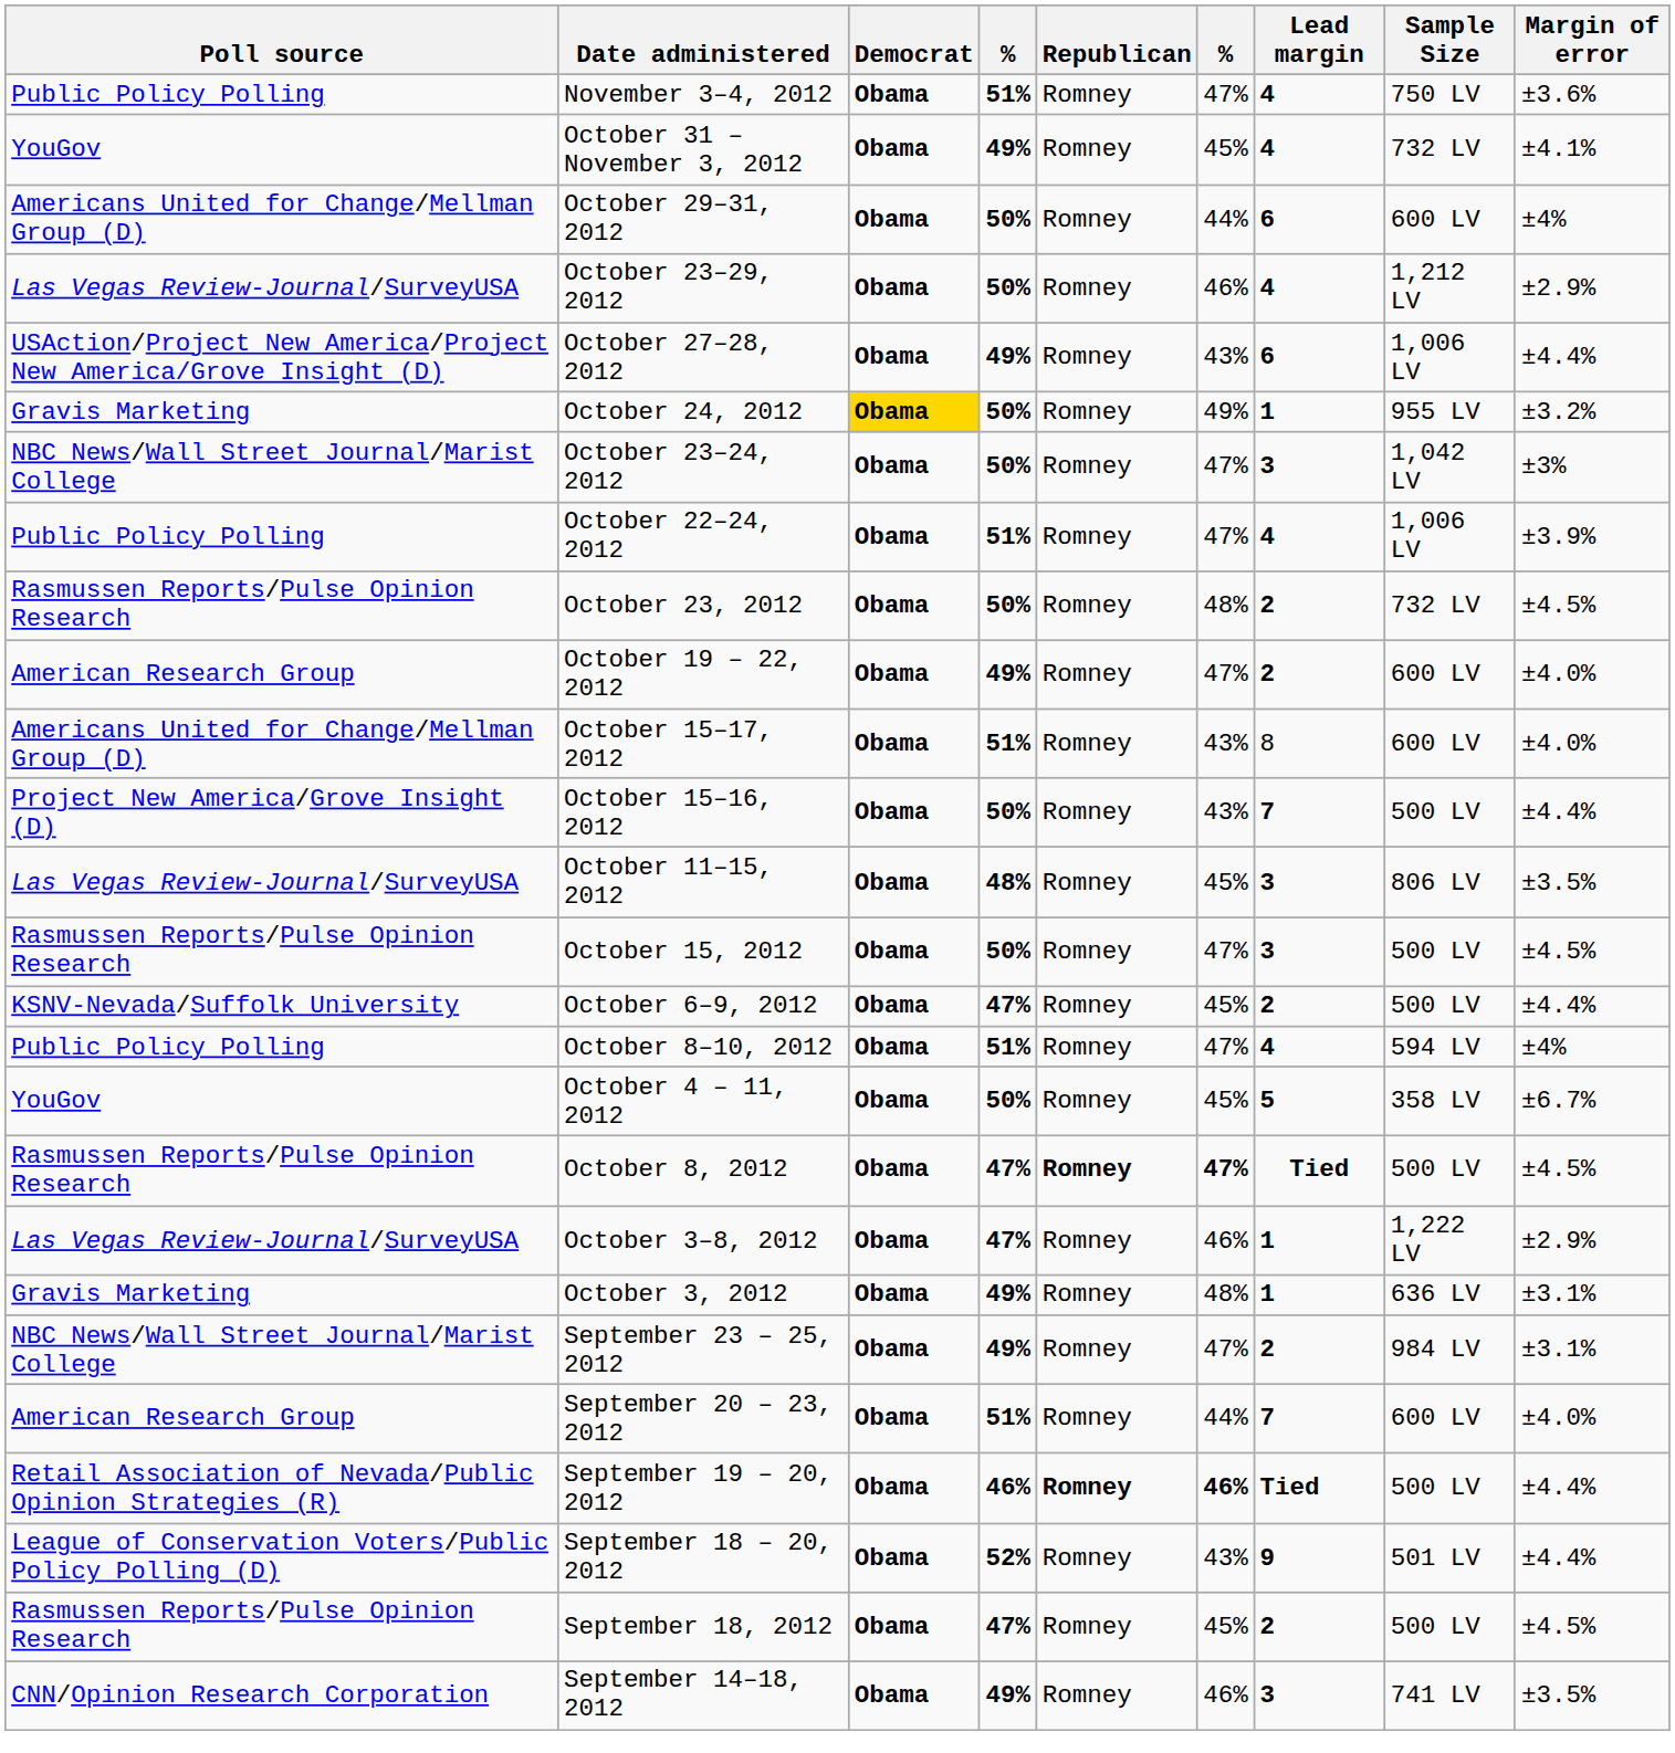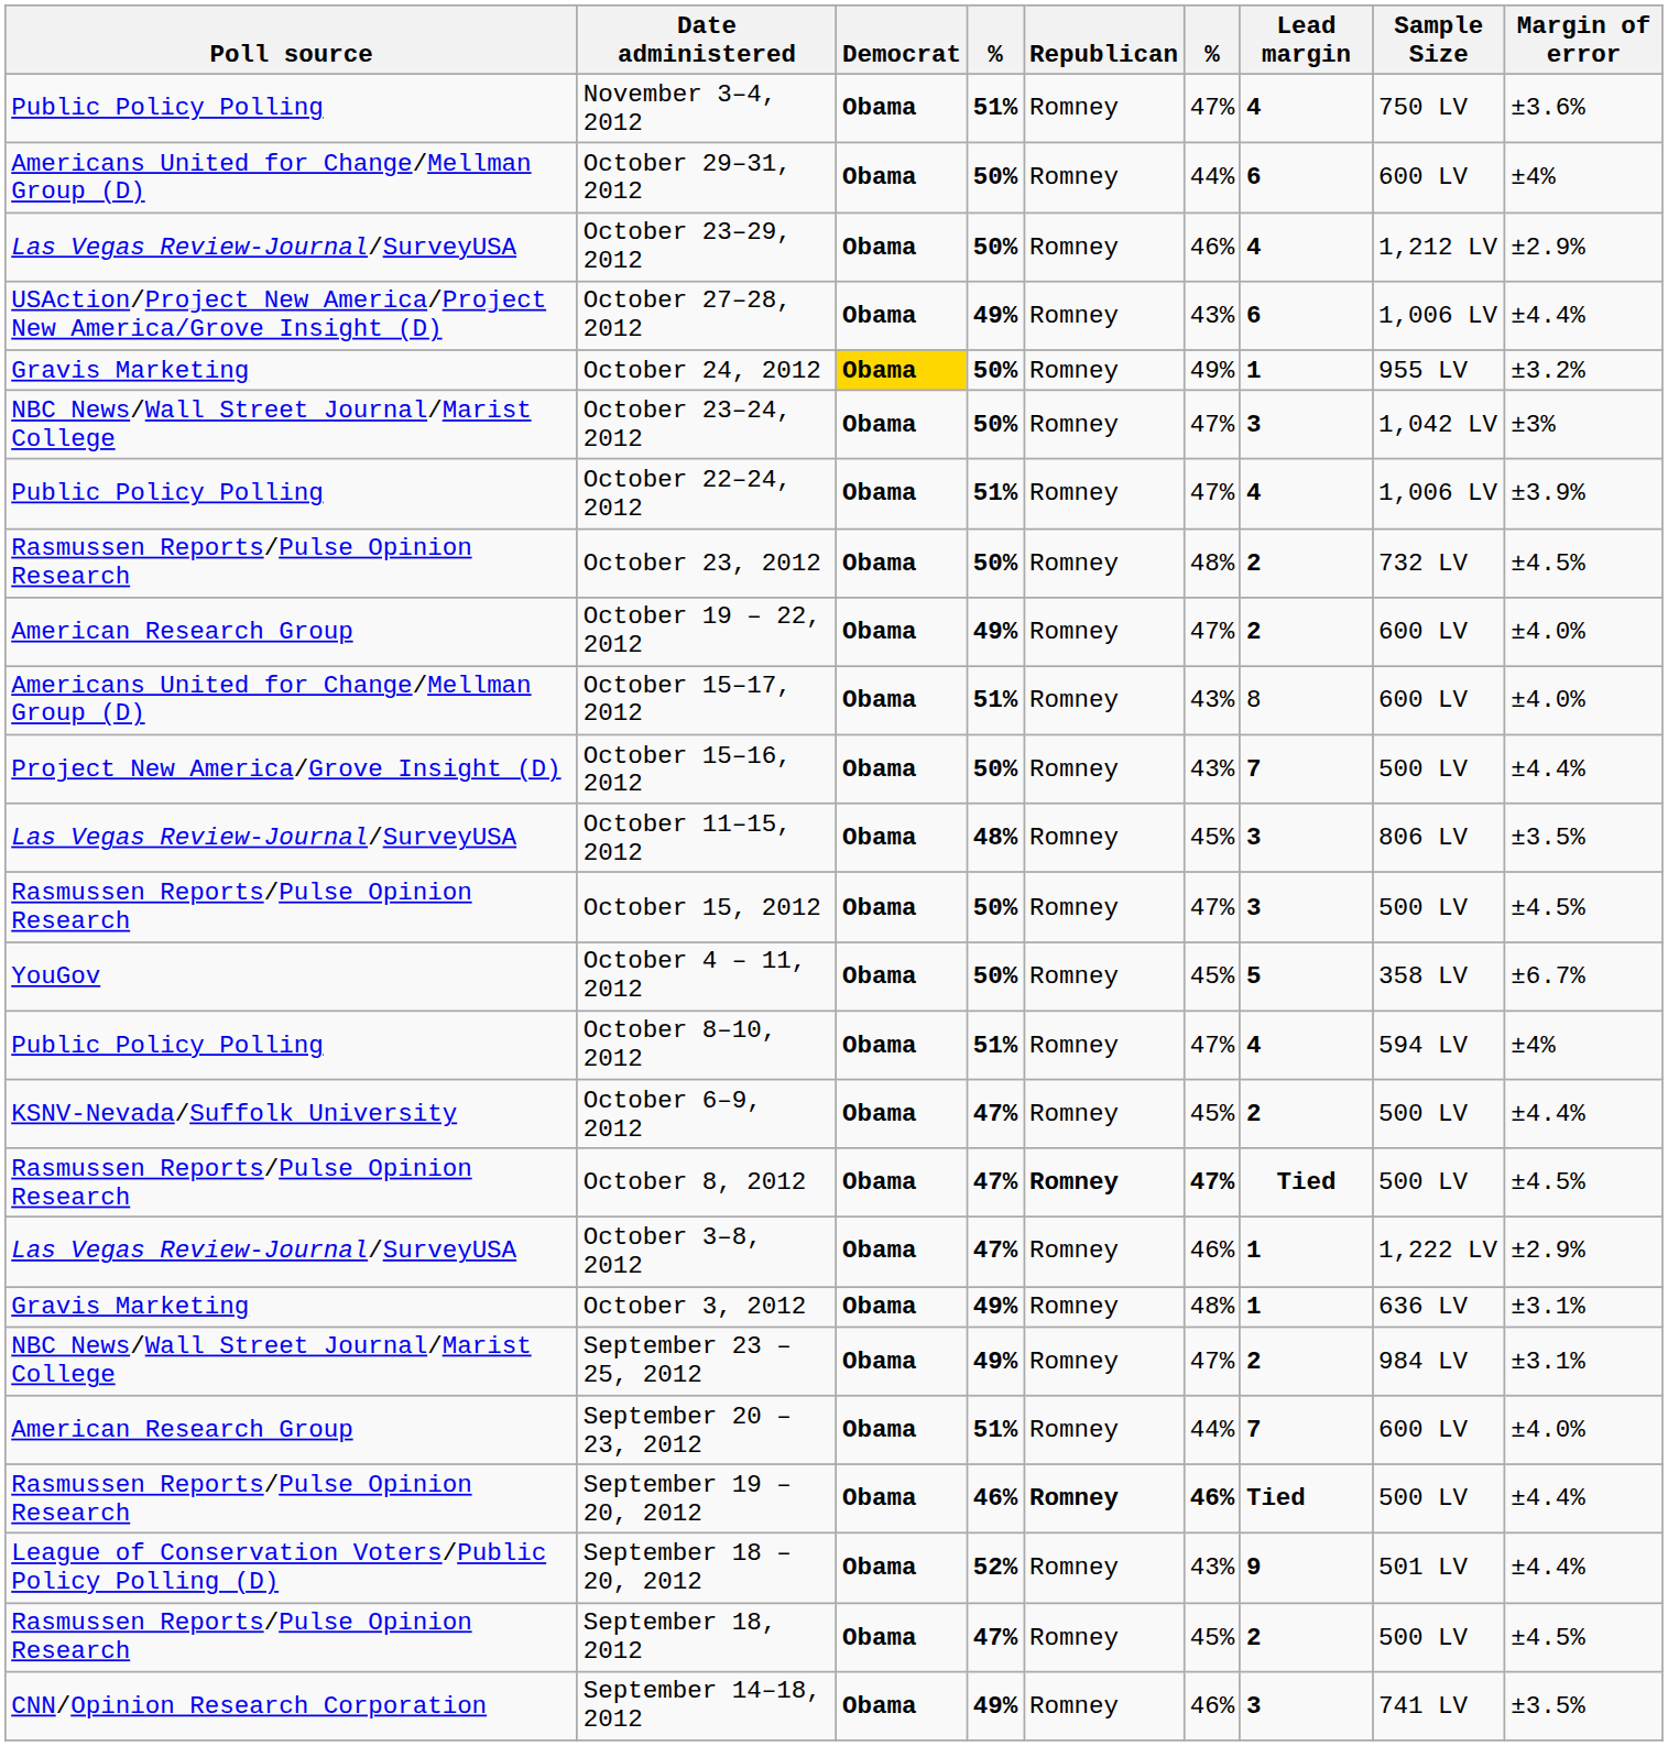- row: YouGov | October 31 – November 3, 2012 | Obama | 49% | Romney | 45% | 4 | 732 LV | ±4.1%
rows swapped: October 4 – 11, 2012 <-> October 6–9, 2012
September 19 – 20, 2012 | Poll source: Retail Association of Nevada/Public Opinion Strategies (R) -> Rasmussen Reports/Pulse Opinion Research
